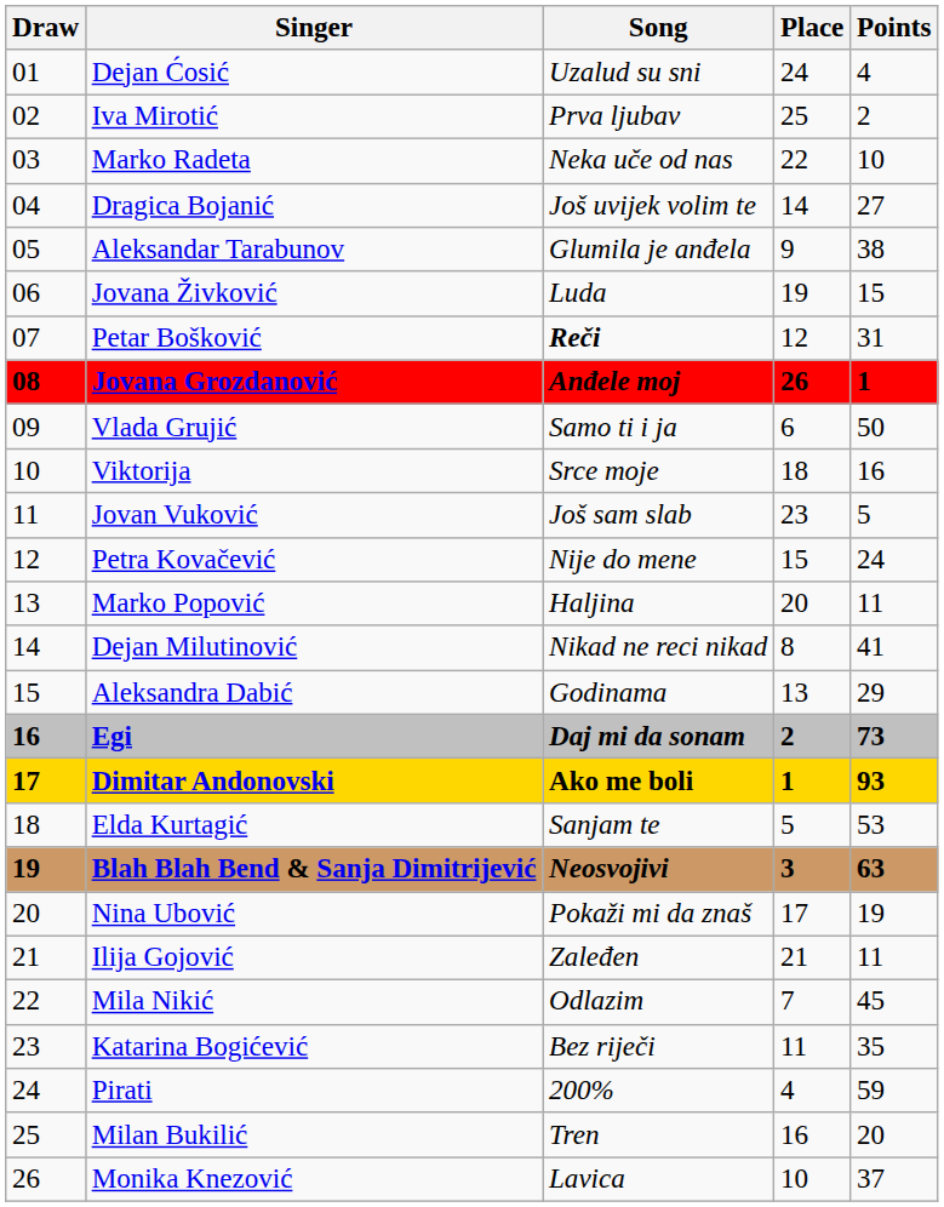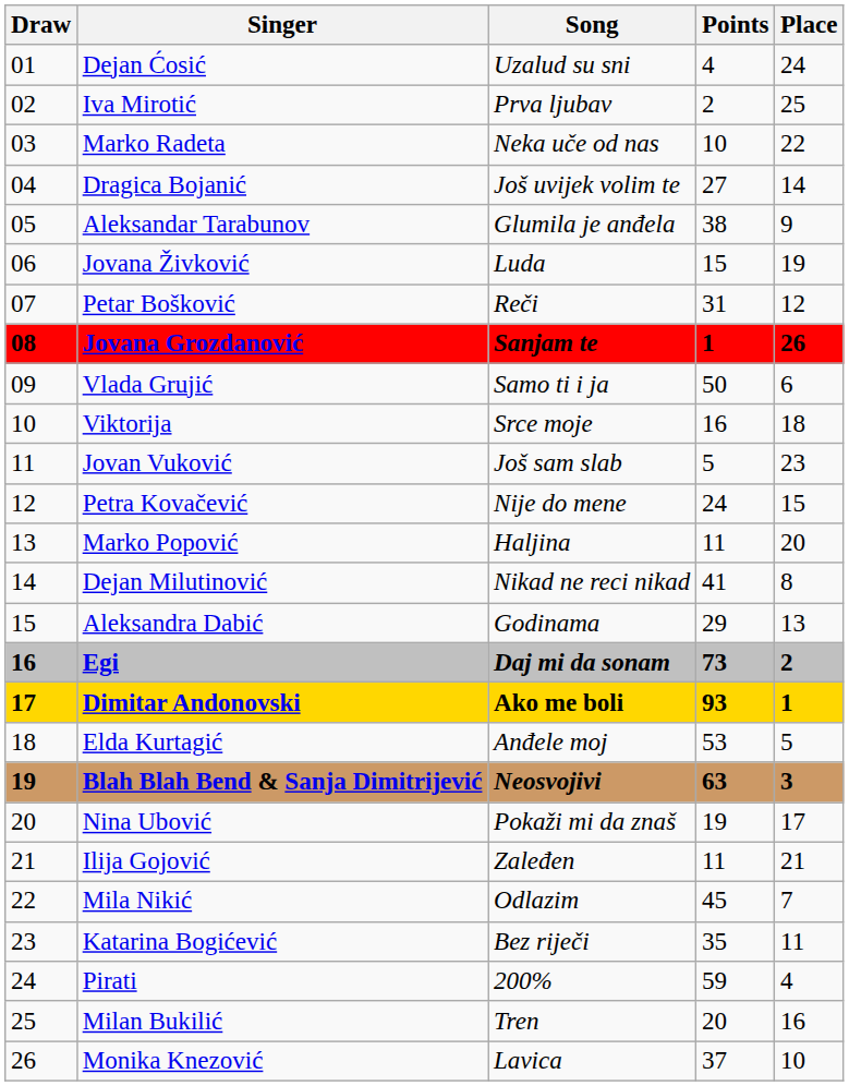columns swapped: Place <-> Points
Petar Bošković | Song: bold -> normal
Jovana Grozdanović | Song: Anđele moj -> Sanjam te
Elda Kurtagić | Song: Sanjam te -> Anđele moj
